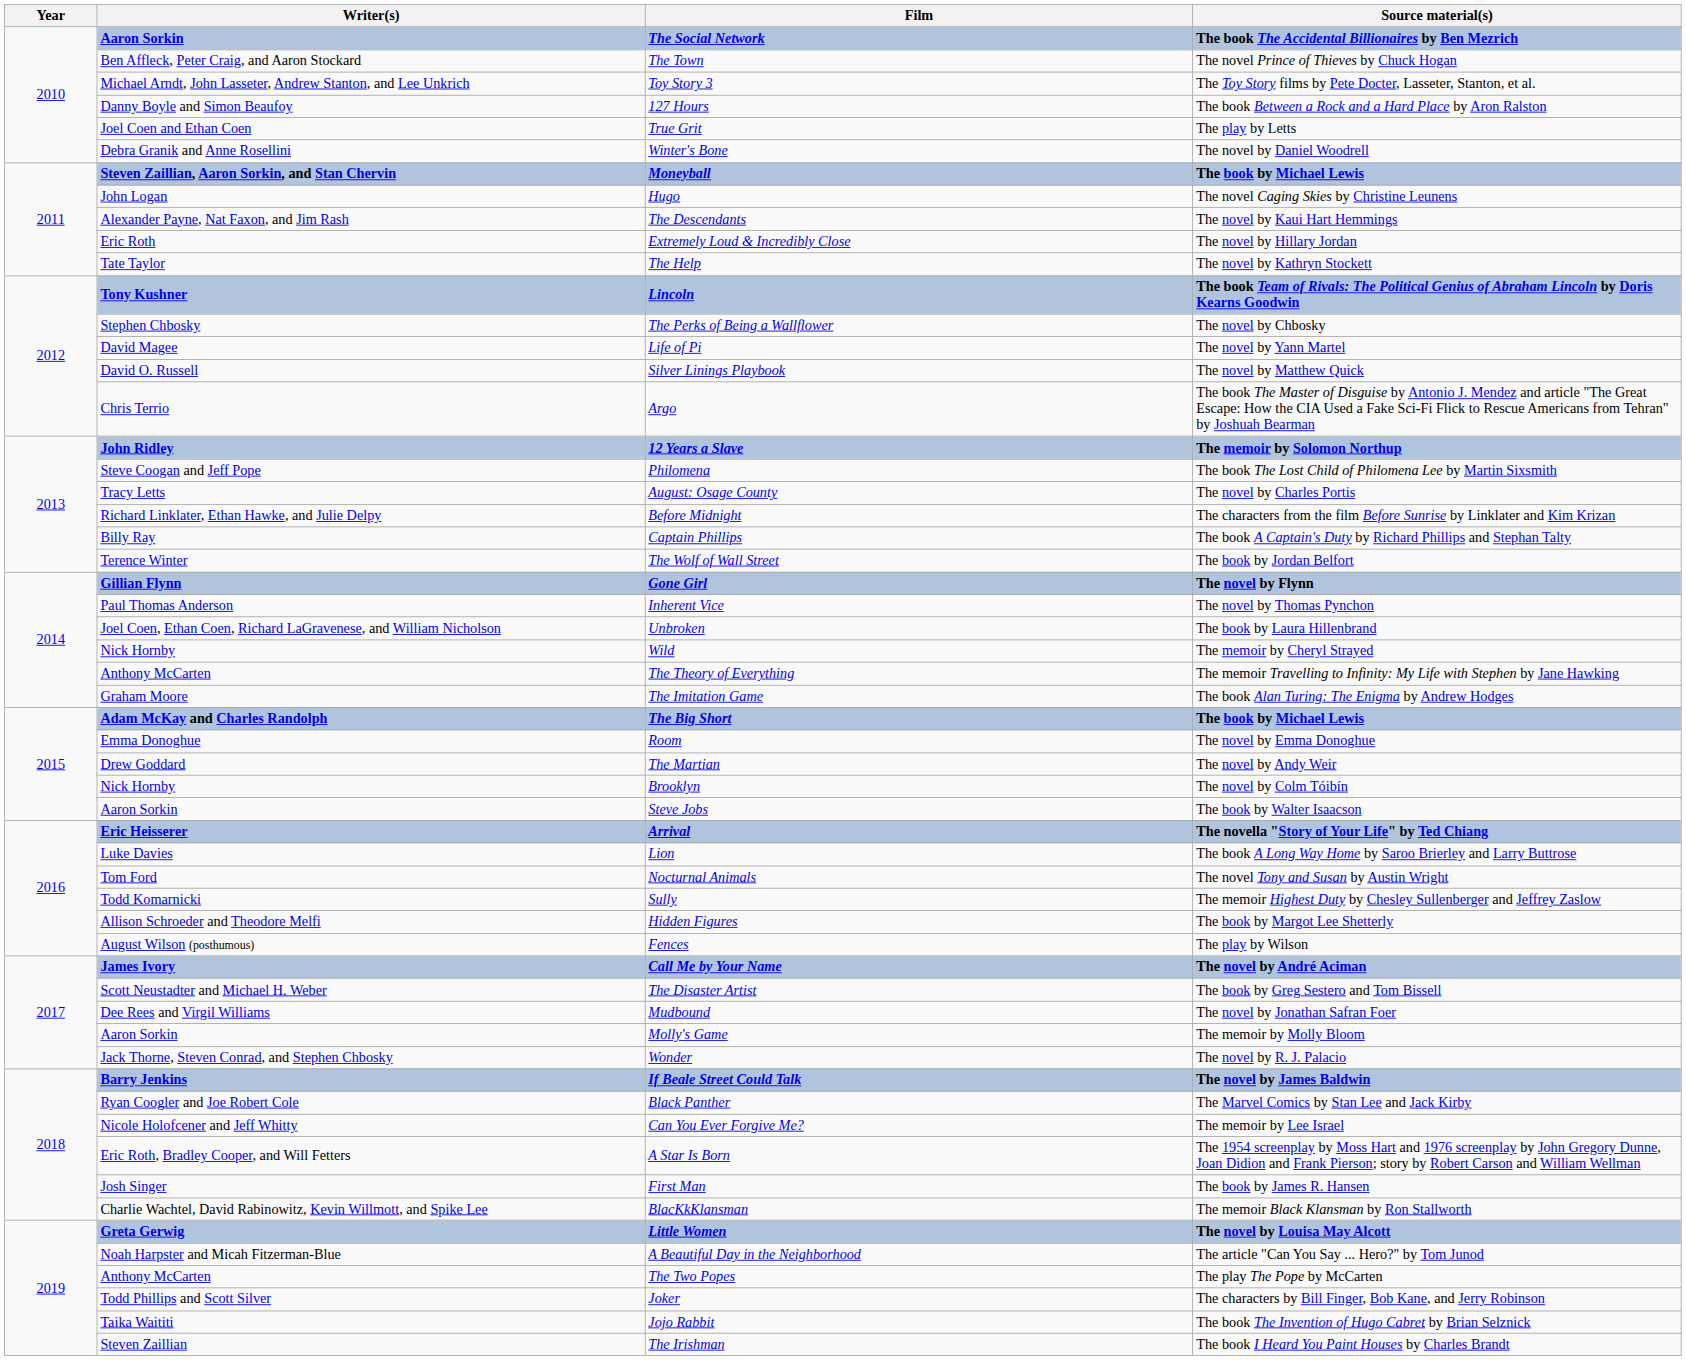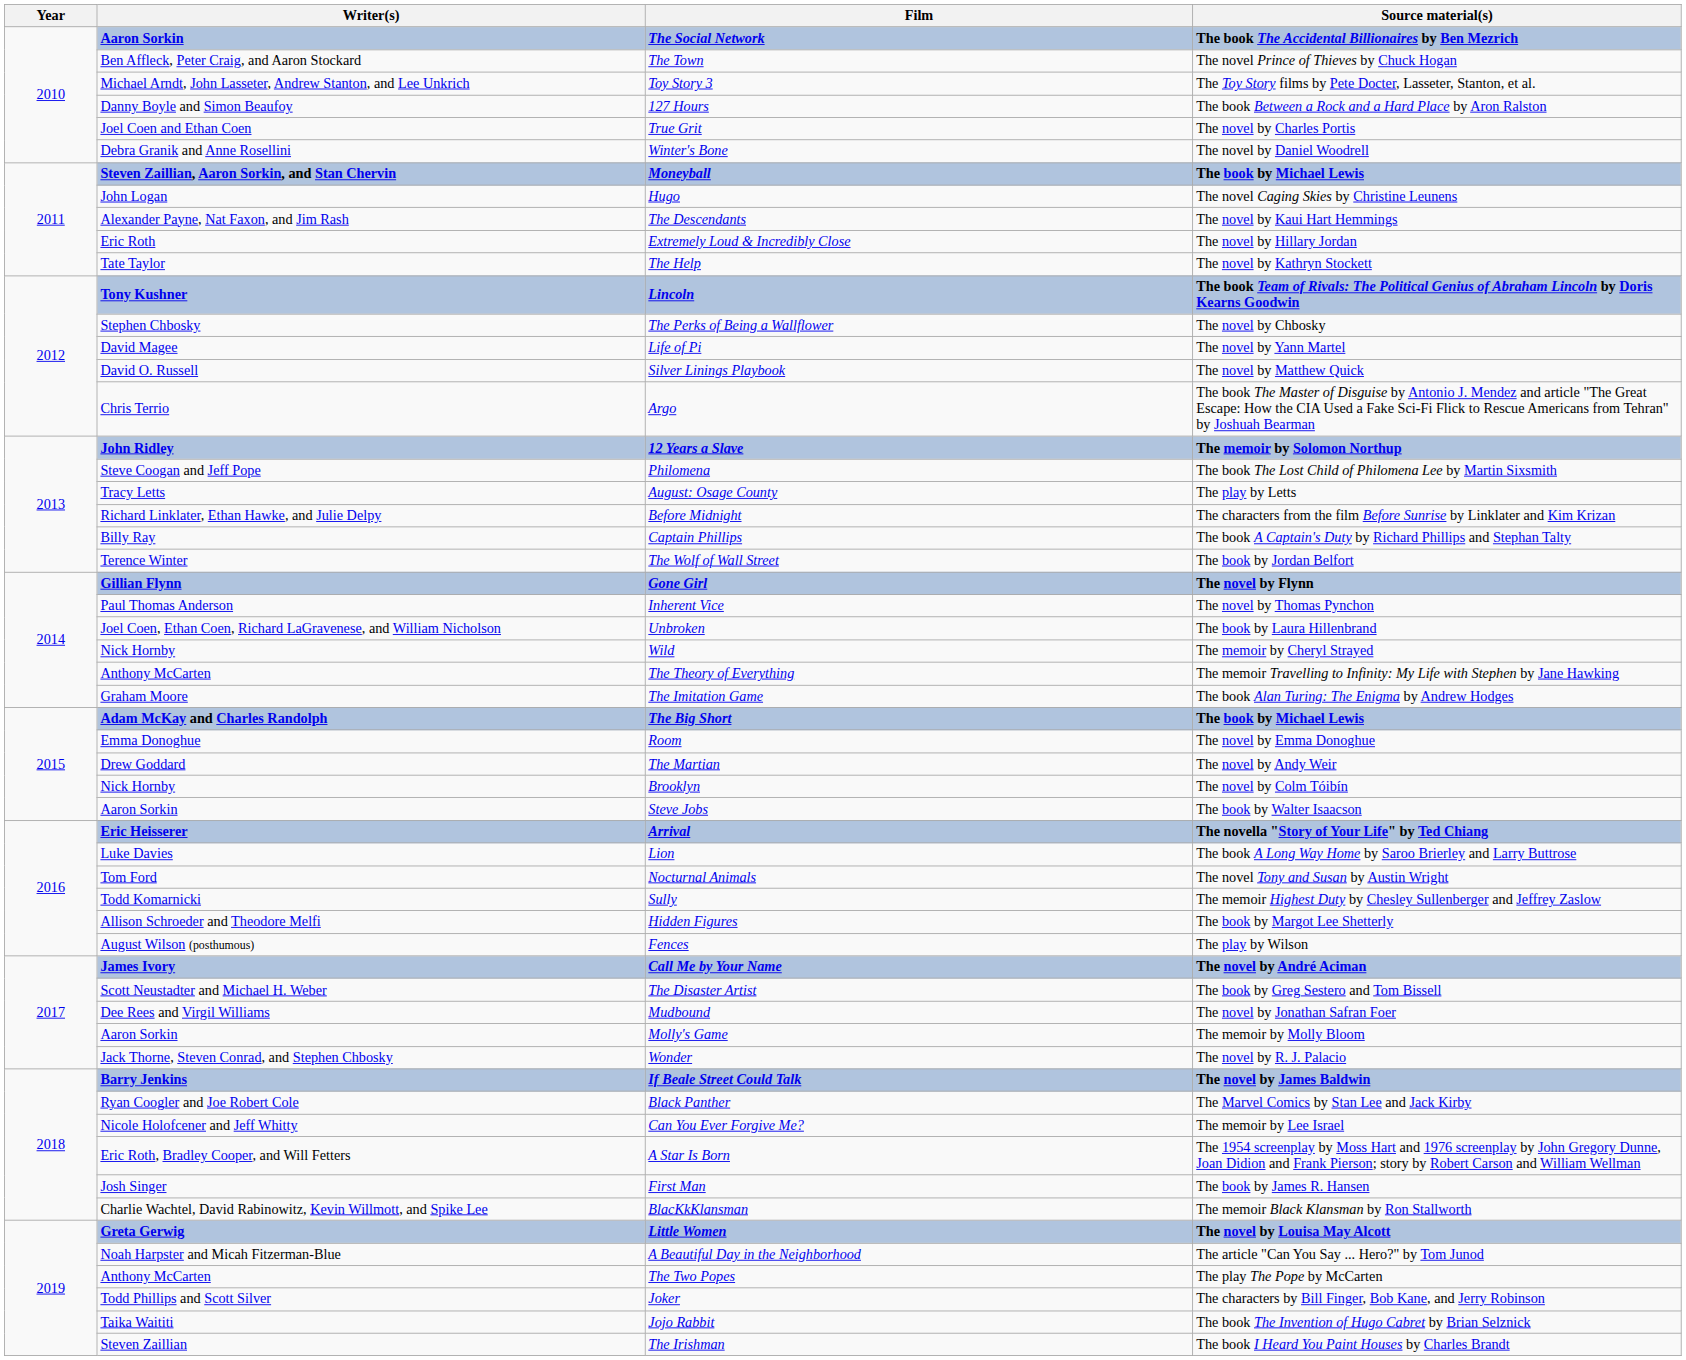True Grit | Source material(s): The play by Letts -> The novel by Charles Portis
August: Osage County | Source material(s): The novel by Charles Portis -> The play by Letts
